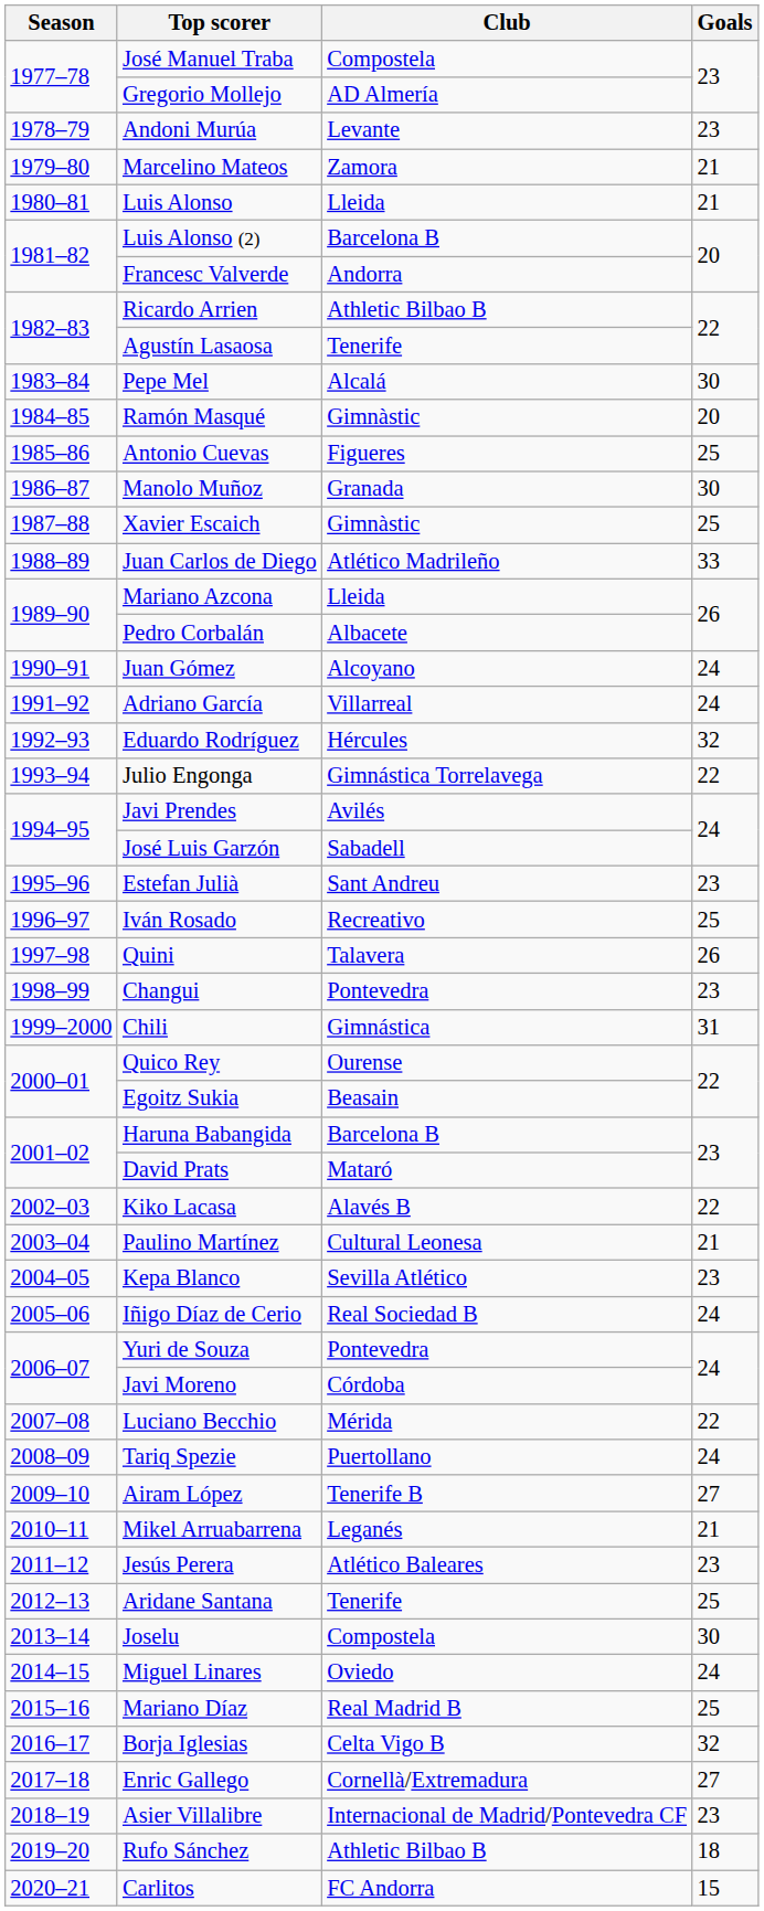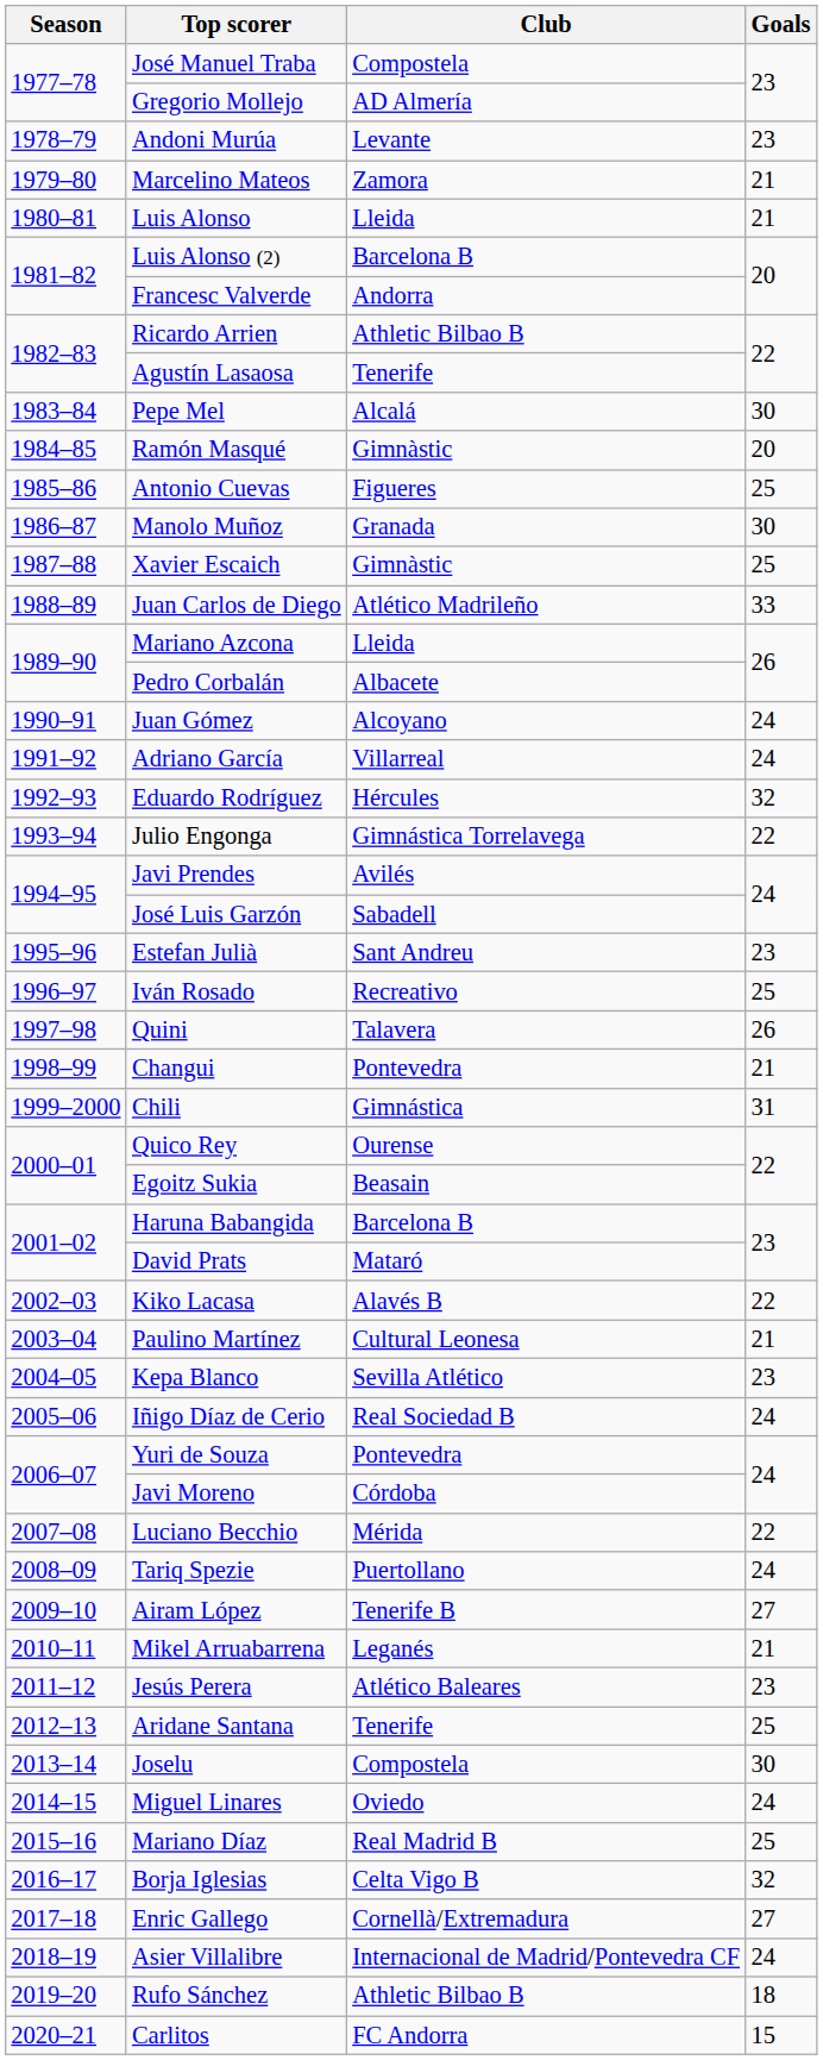Changui | Goals: 23 -> 21
Asier Villalibre | Goals: 23 -> 24
